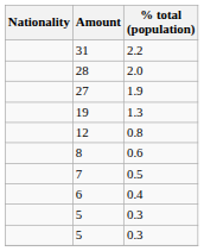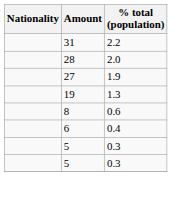- row: 12 | 0.8
- row: 7 | 0.5
